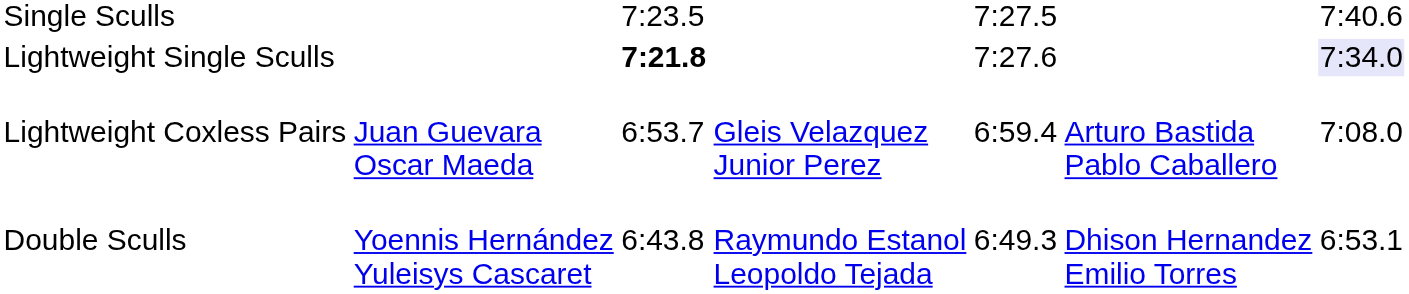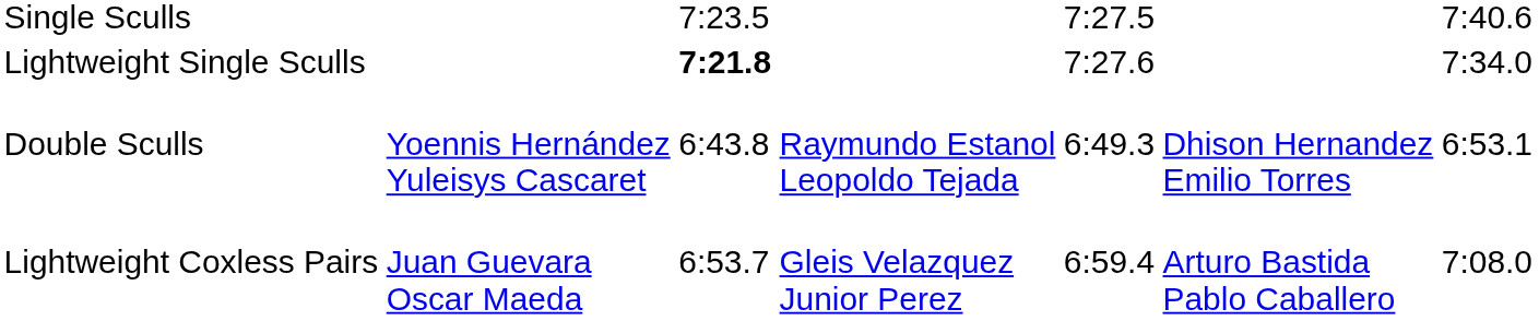Lightweight Single Sculls | column 7: lavender background -> no background
rows swapped: Double Sculls <-> Lightweight Coxless Pairs
